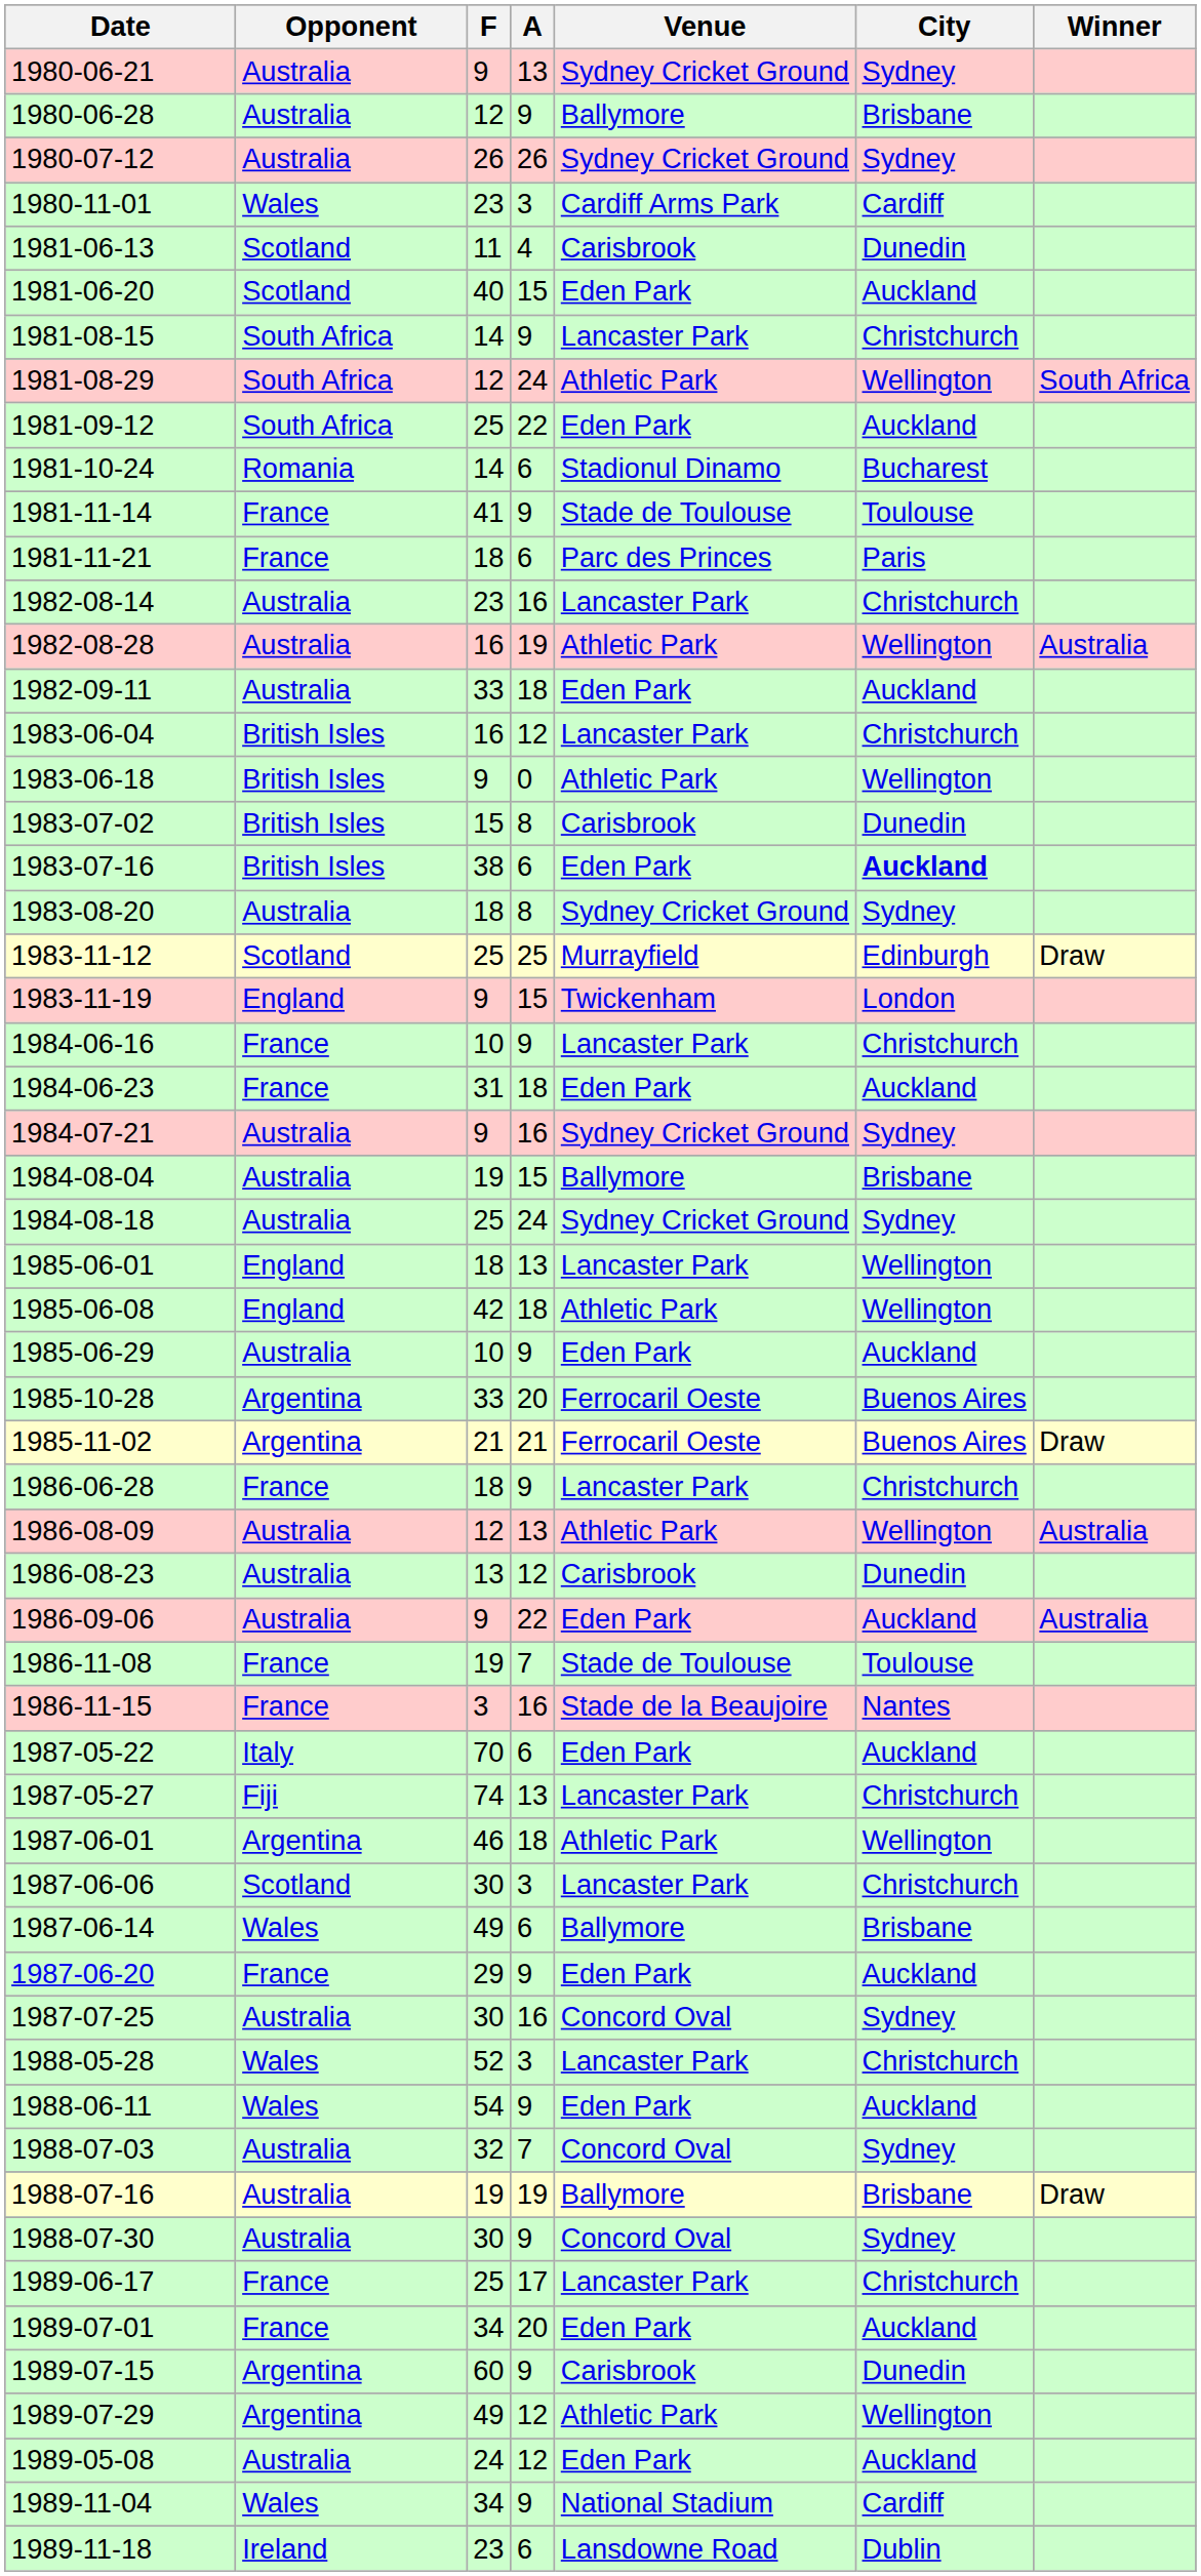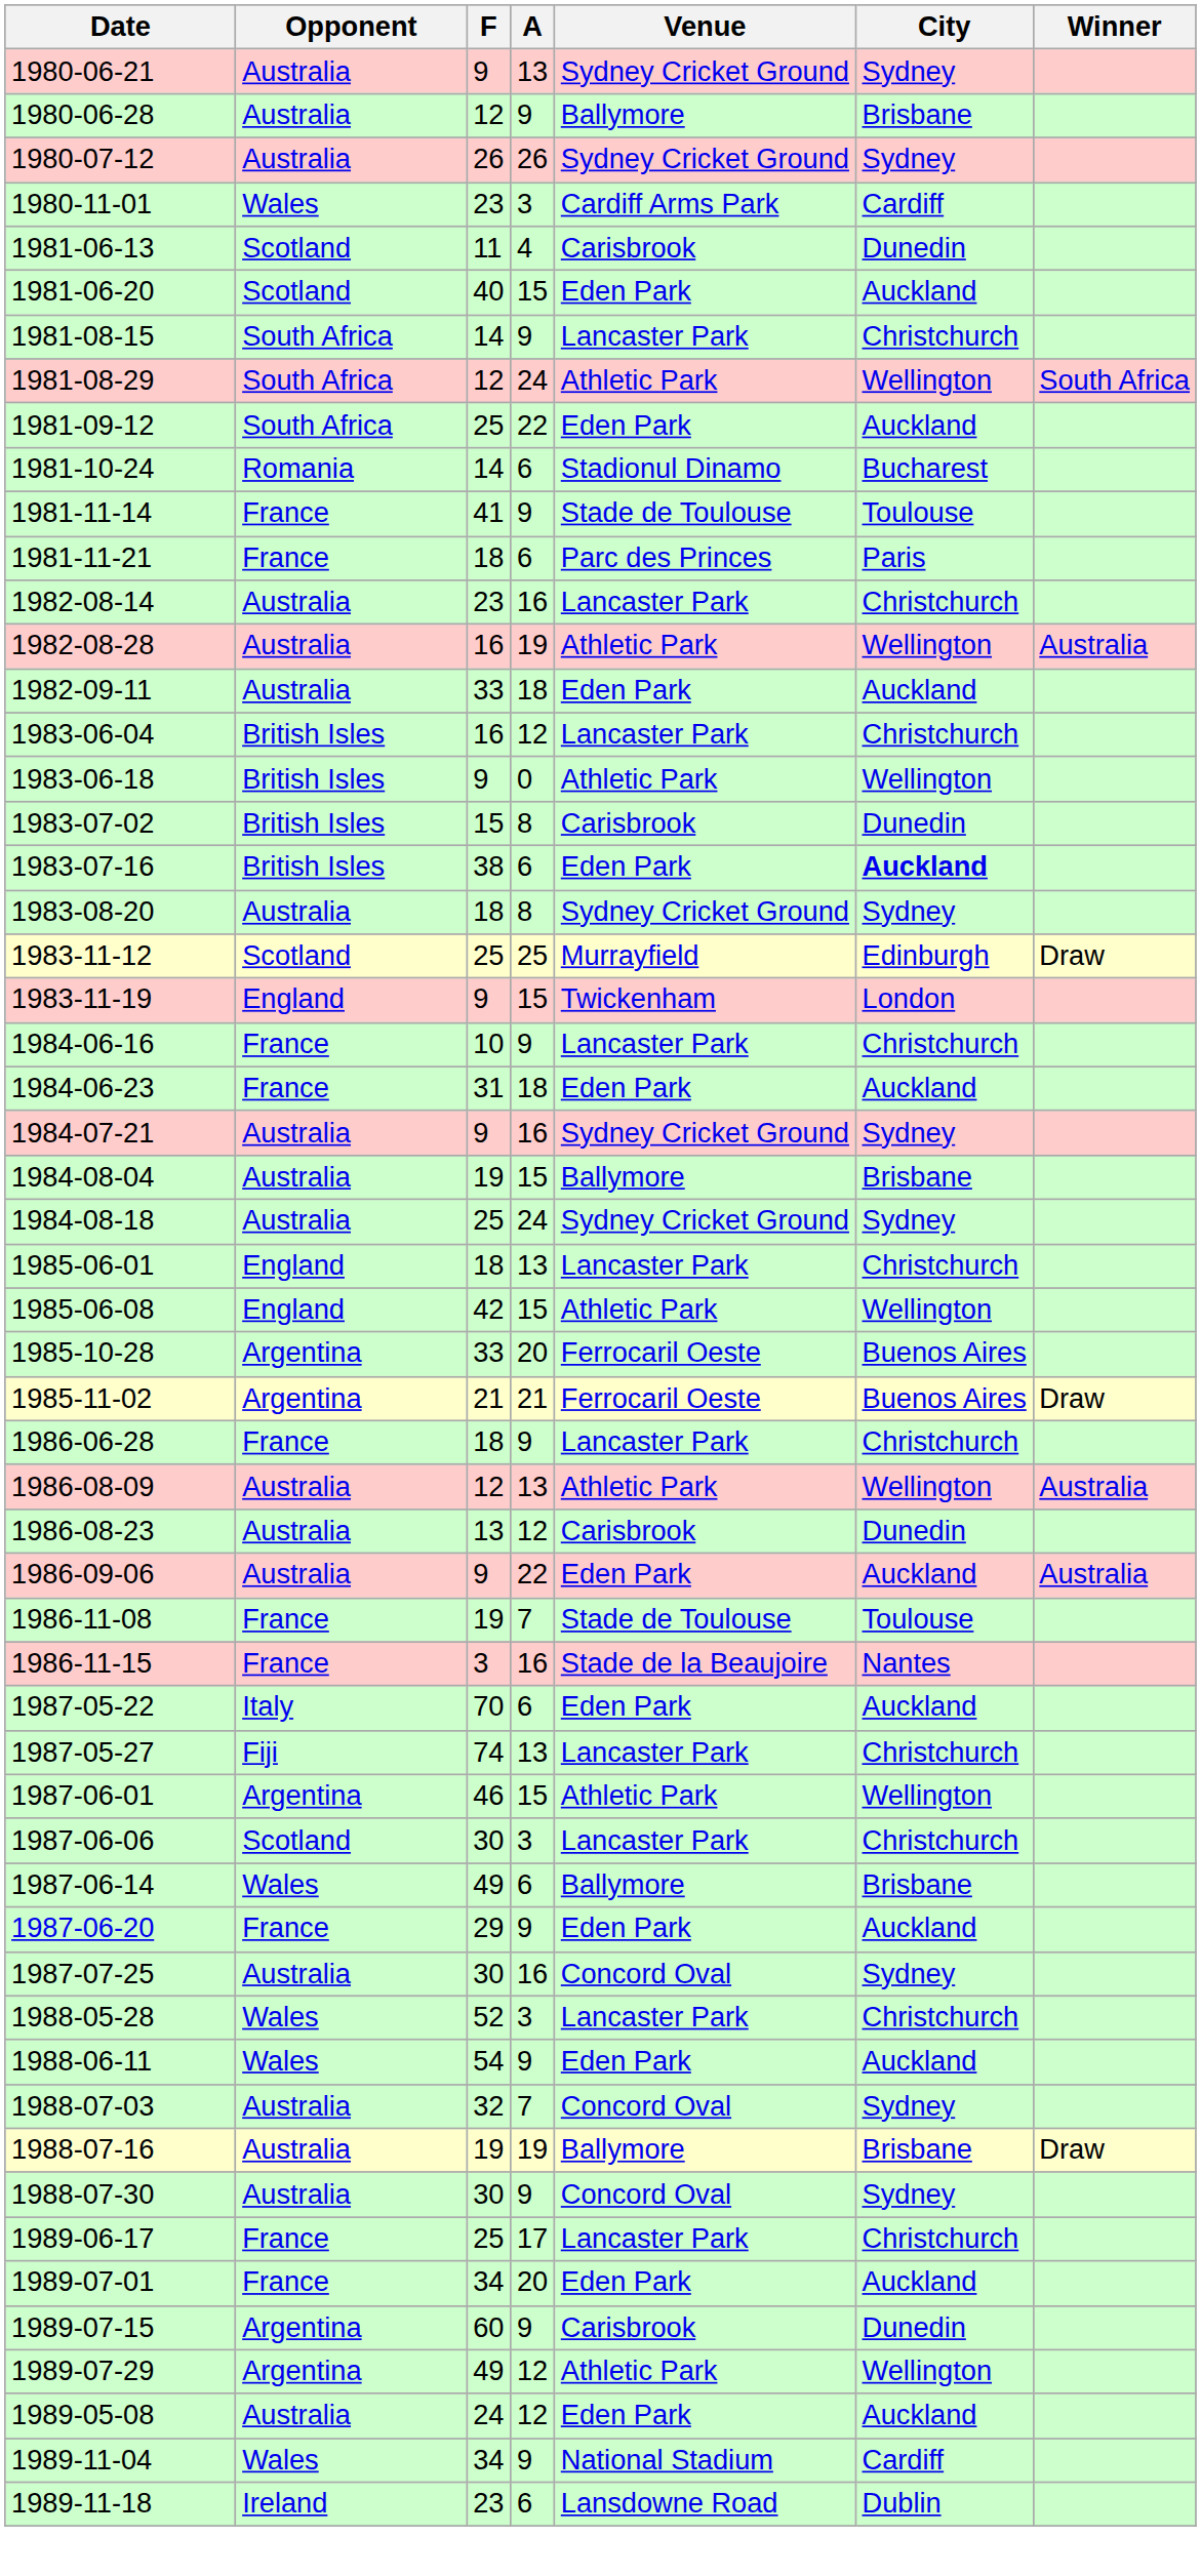1985-06-01 | City: Wellington -> Christchurch
1985-06-08 | A: 18 -> 15
- row: 1985-06-29 | Australia | 10 | 9 | Eden Park | Auckland
1987-06-01 | A: 18 -> 15
